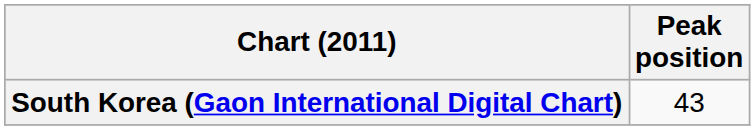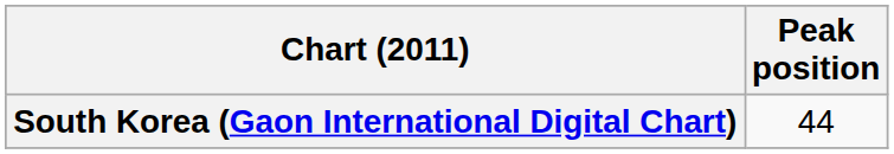South Korea (Gaon International Digital Chart) | Peak position: 43 -> 44
